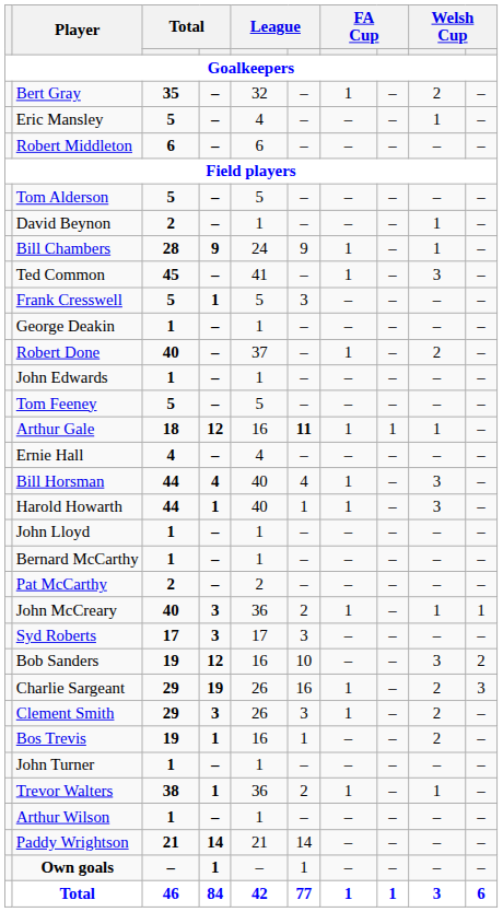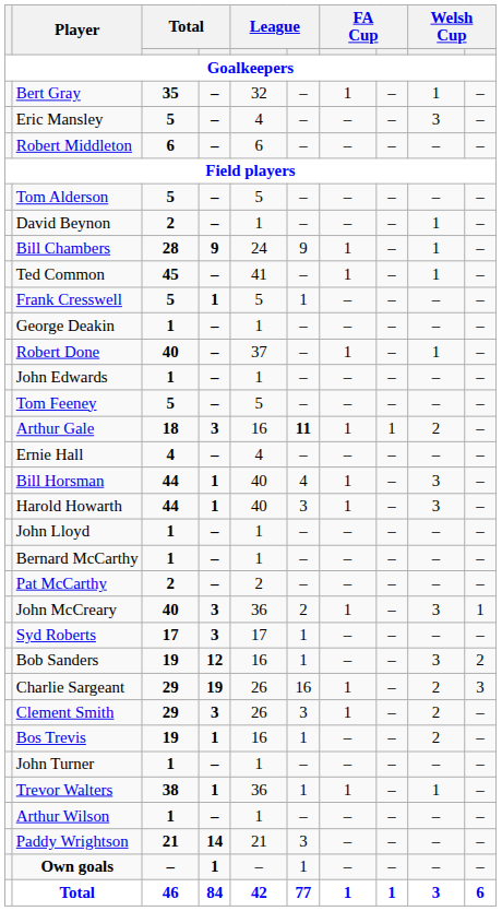Bert Gray | column 9: 2 -> 1
Eric Mansley | column 9: 1 -> 3
Ted Common | column 9: 3 -> 1
Frank Cresswell | column 6: 3 -> 1
Robert Done | column 9: 2 -> 1
Arthur Gale | column 4: 12 -> 3
Arthur Gale | column 9: 1 -> 2
Bill Horsman | column 4: 4 -> 1
Harold Howarth | column 6: 1 -> 3
John McCreary | column 9: 1 -> 3
Syd Roberts | column 6: 3 -> 1
Bob Sanders | column 6: 10 -> 1
Trevor Walters | column 6: 2 -> 1
Paddy Wrightson | column 6: 14 -> 3
